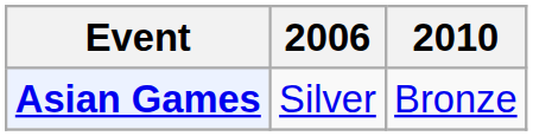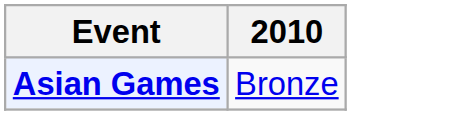- column: 2006 | Silver
